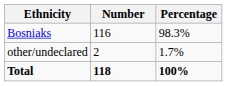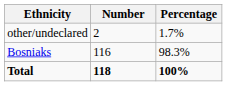rows swapped: Bosniaks <-> other/undeclared
